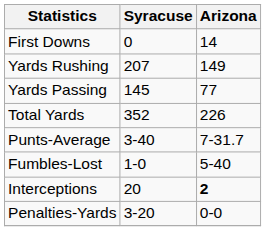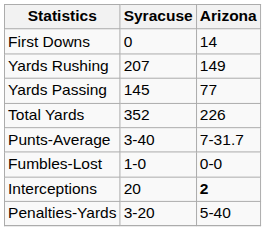Fumbles-Lost | Arizona: 5-40 -> 0-0
Penalties-Yards | Arizona: 0-0 -> 5-40
